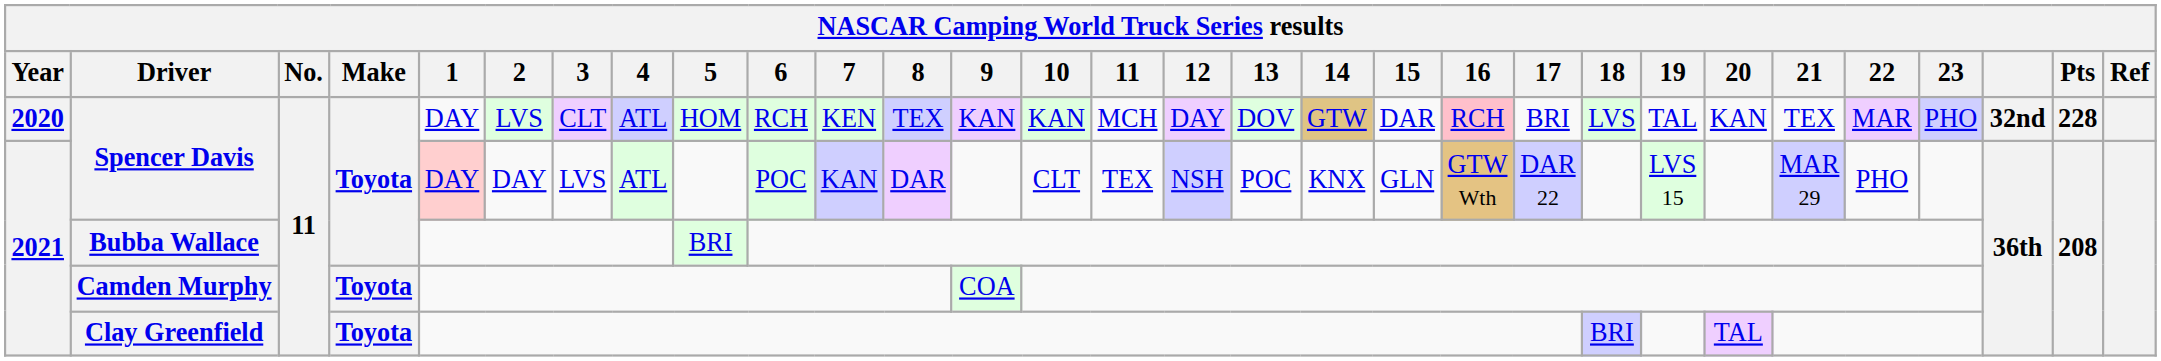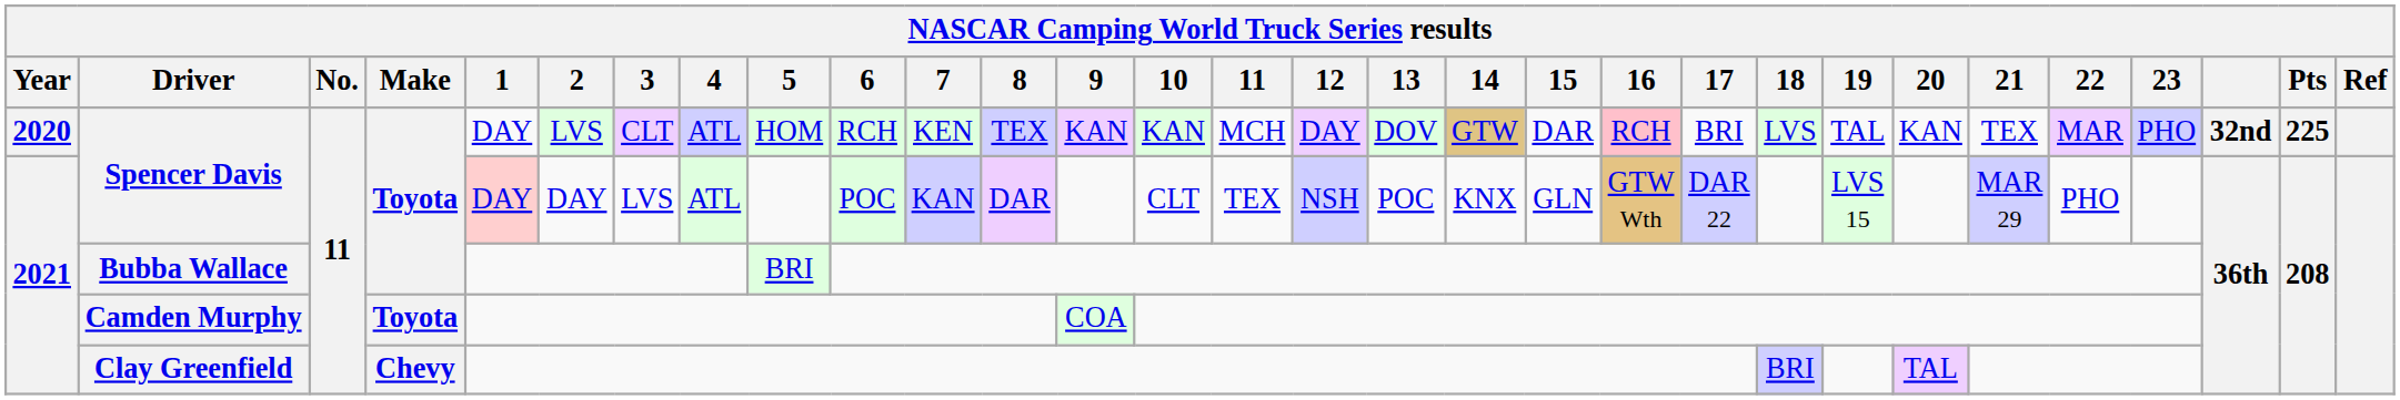2020 / Spencer Davis | Pts: 228 -> 225
Clay Greenfield | Make: Toyota -> Chevy
